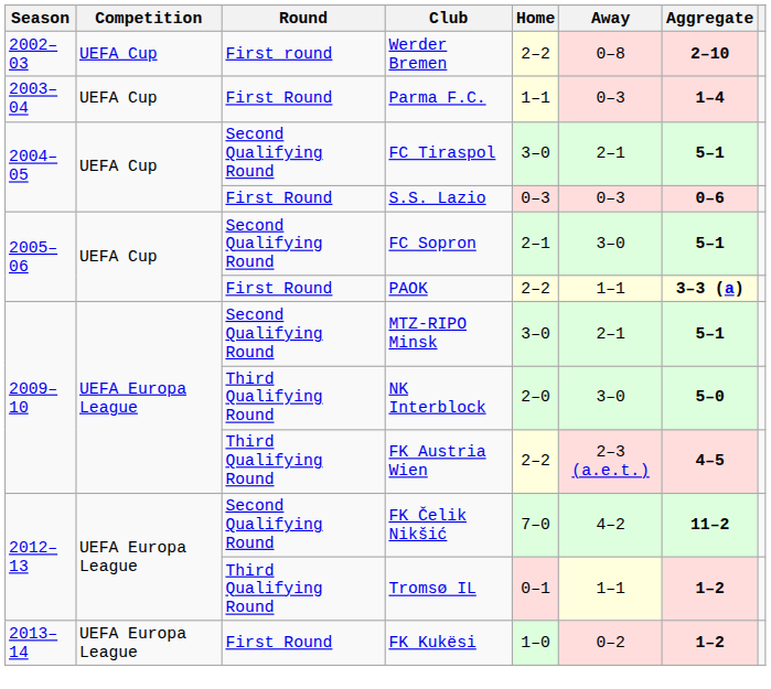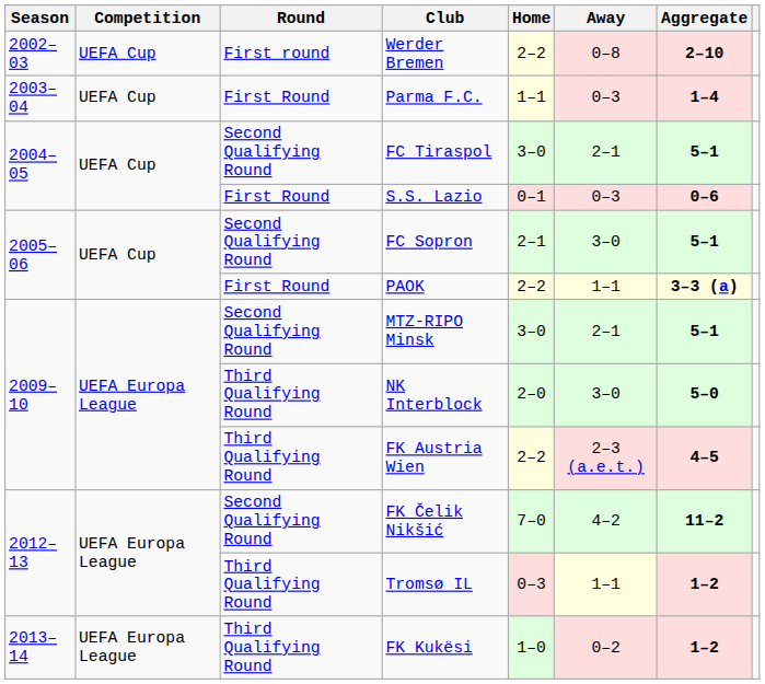S.S. Lazio | Home: 0–3 -> 0–1
Tromsø IL | Home: 0–1 -> 0–3
FK Kukësi | Round: First Round -> Third Qualifying Round
